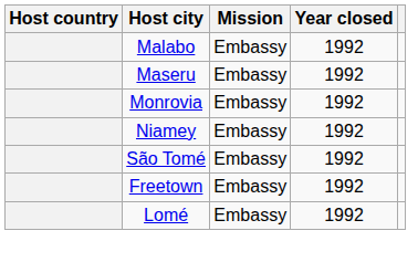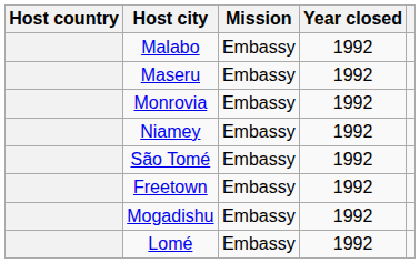+ row: Mogadishu | Embassy | 1992
